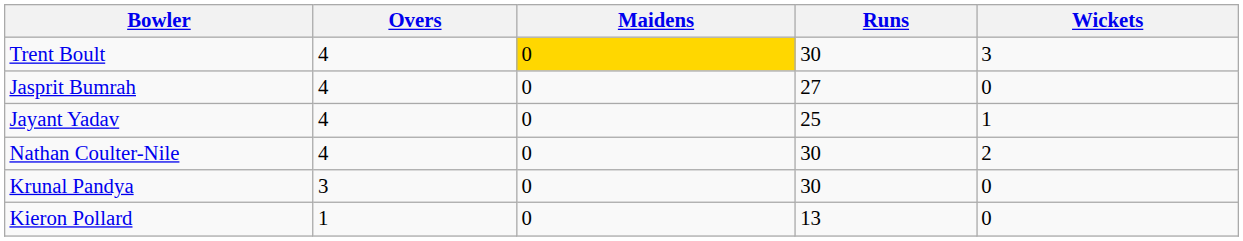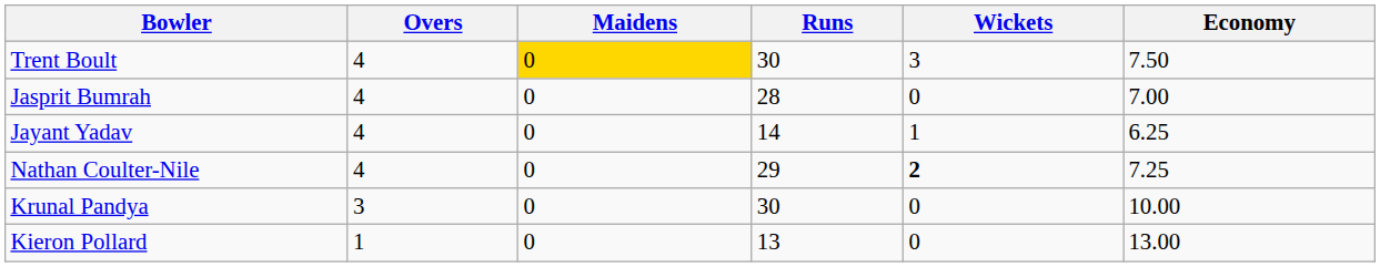+ column: Economy | 7.50 | 7.00 | 6.25 | 7.25 | 10.00 | 13.00
Jasprit Bumrah | Runs: 27 -> 28
Jayant Yadav | Runs: 25 -> 14
Nathan Coulter-Nile | Runs: 30 -> 29
Nathan Coulter-Nile | Wickets: normal -> bold
